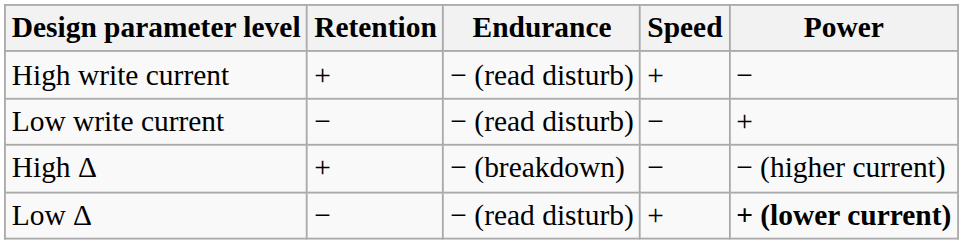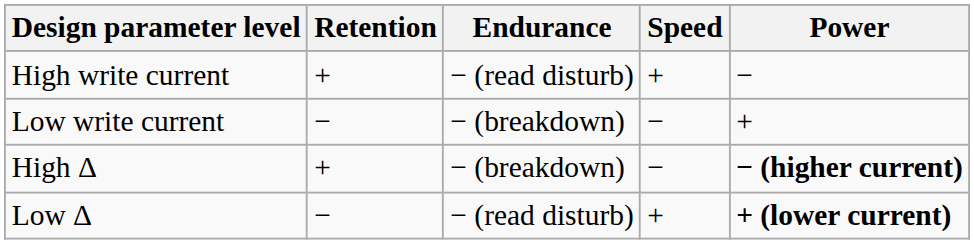Low write current | Endurance: − (read disturb) -> − (breakdown)
High Δ | Power: normal -> bold
